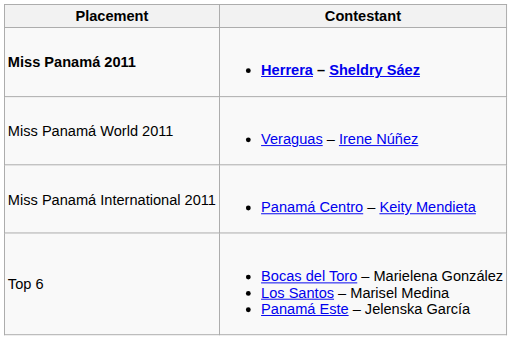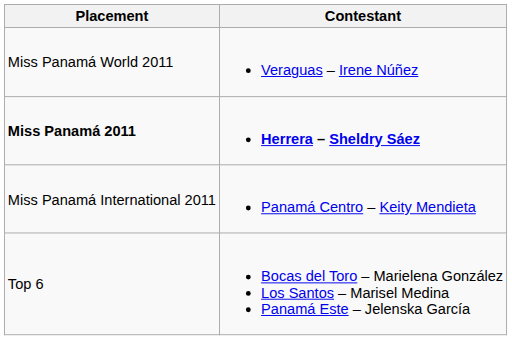rows swapped: Miss Panamá 2011 <-> Miss Panamá World 2011
